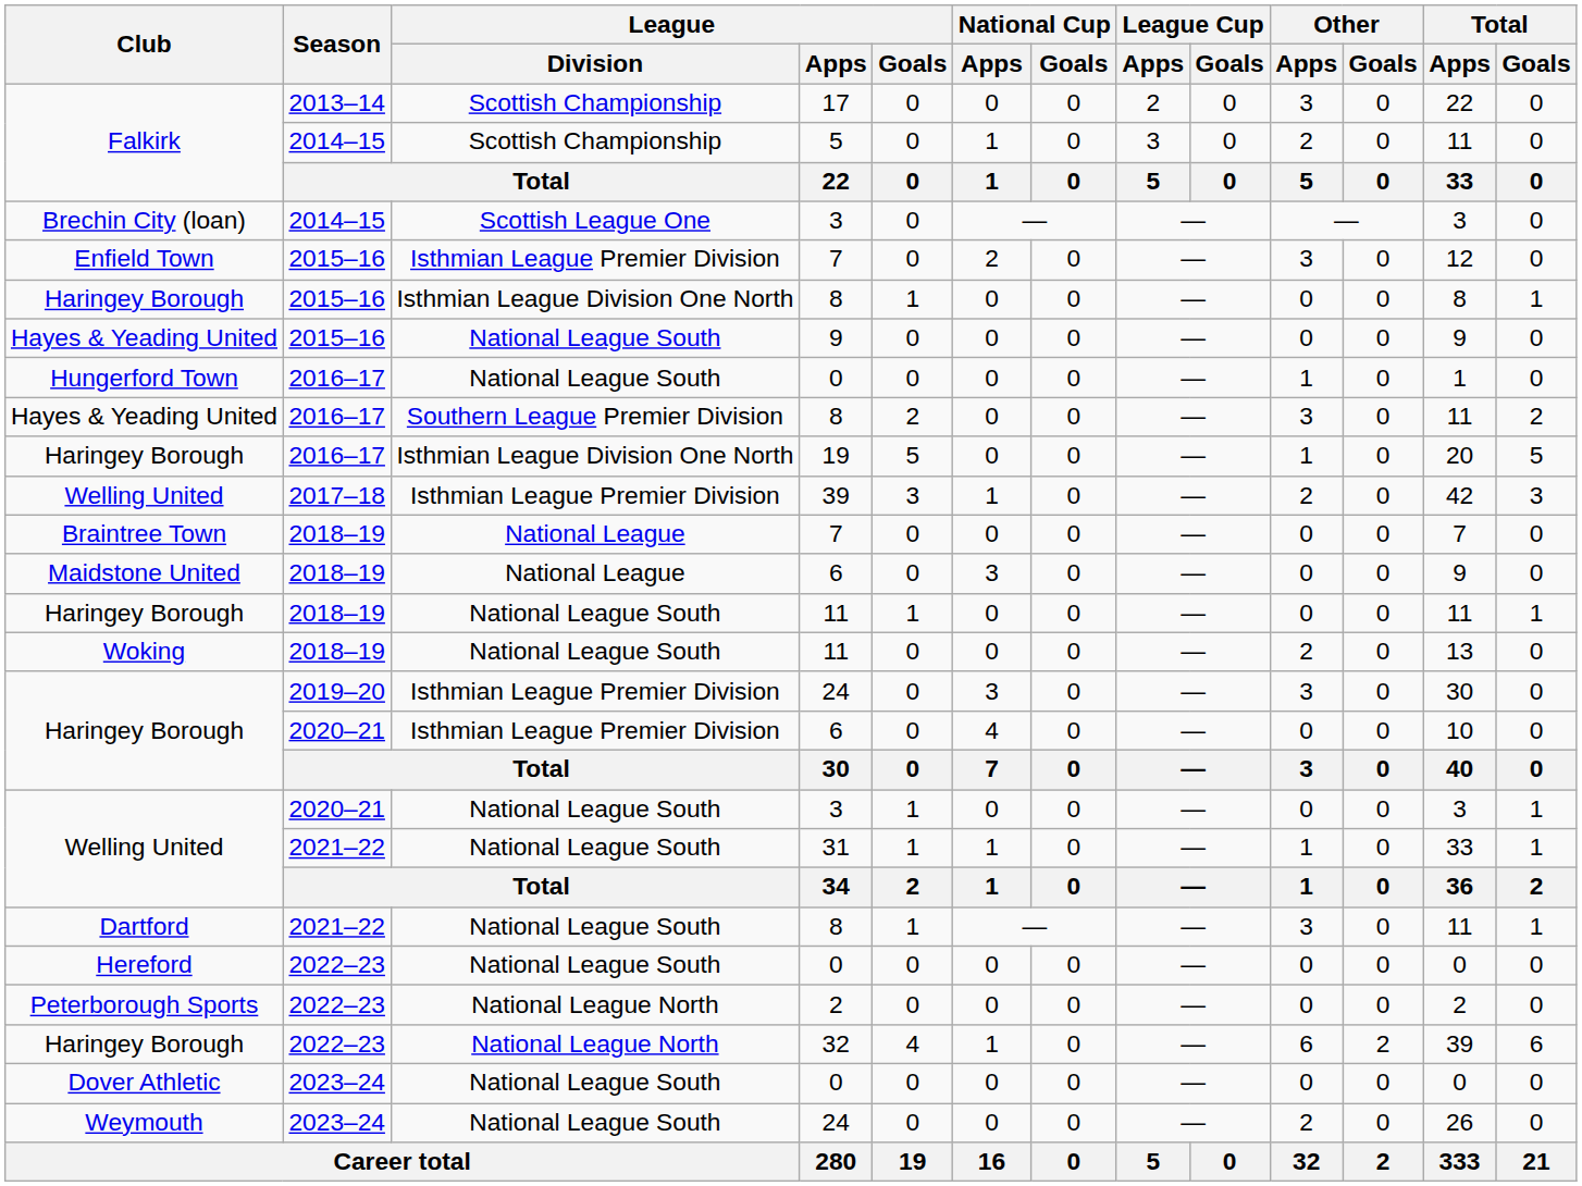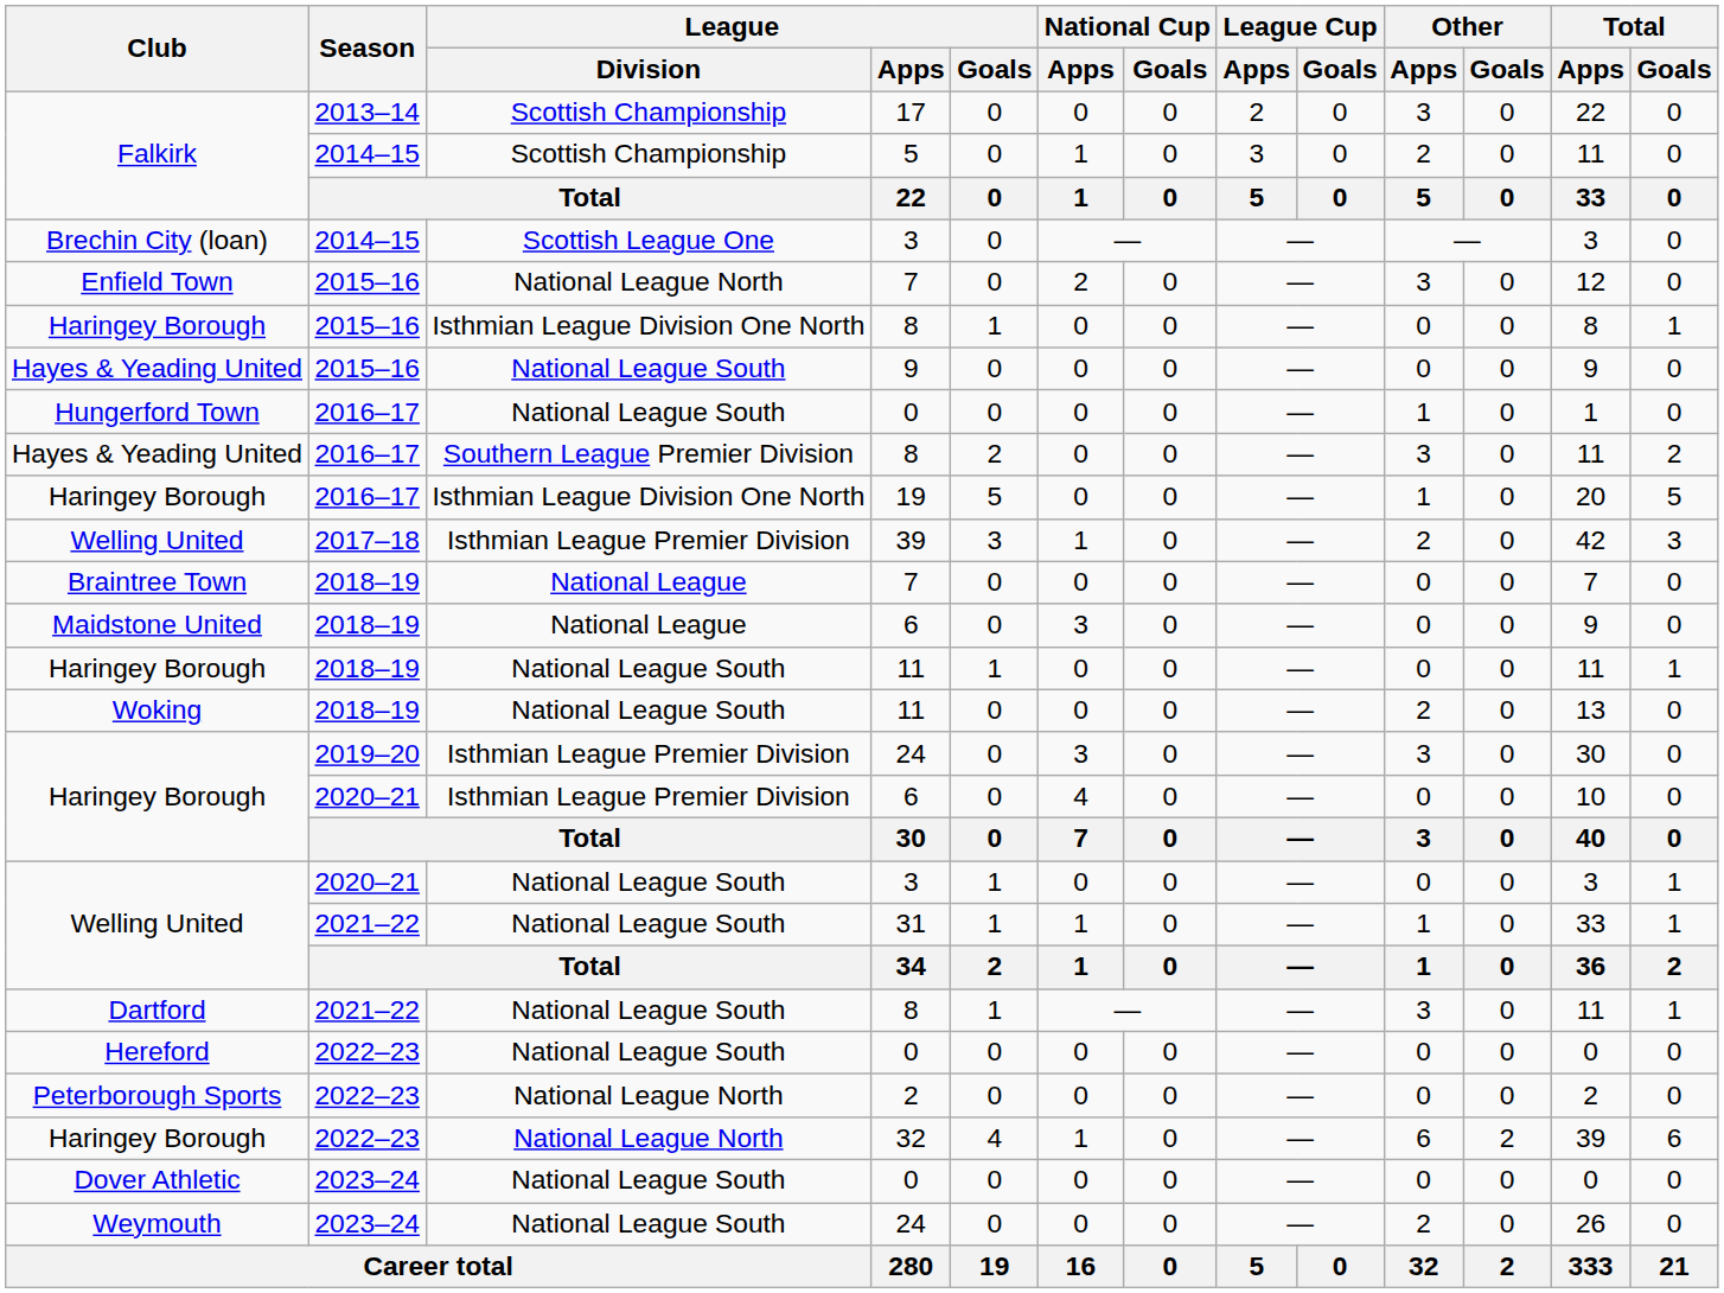Enfield Town | League / Division: Isthmian League Premier Division -> National League North
